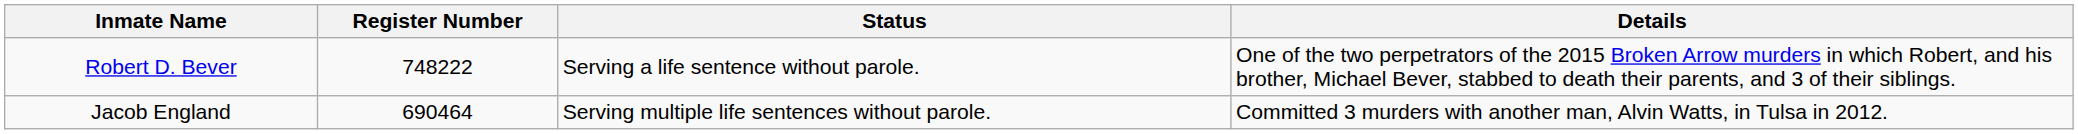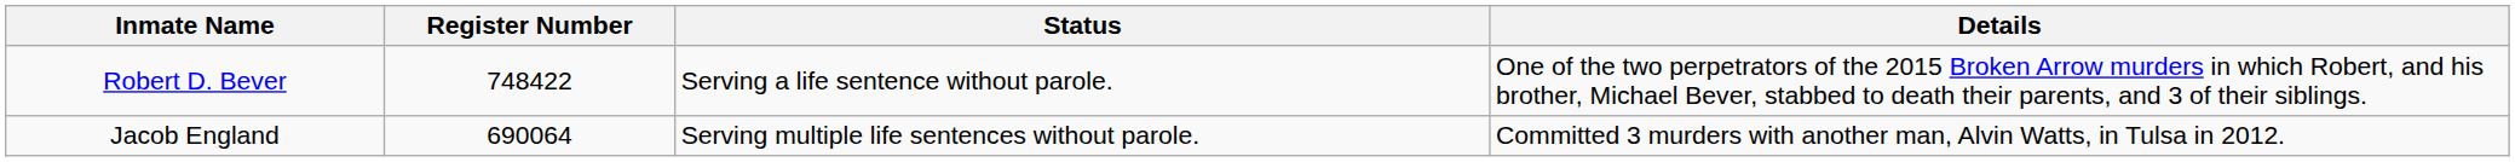Robert D. Bever | Register Number: 748222 -> 748422
Jacob England | Register Number: 690464 -> 690064
